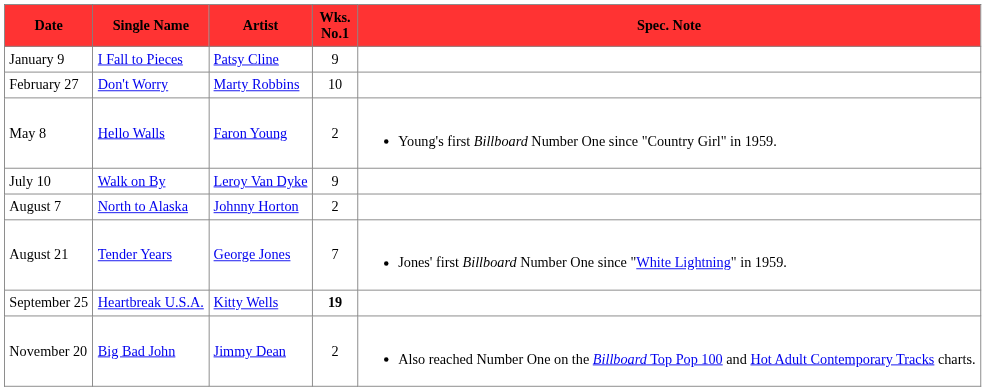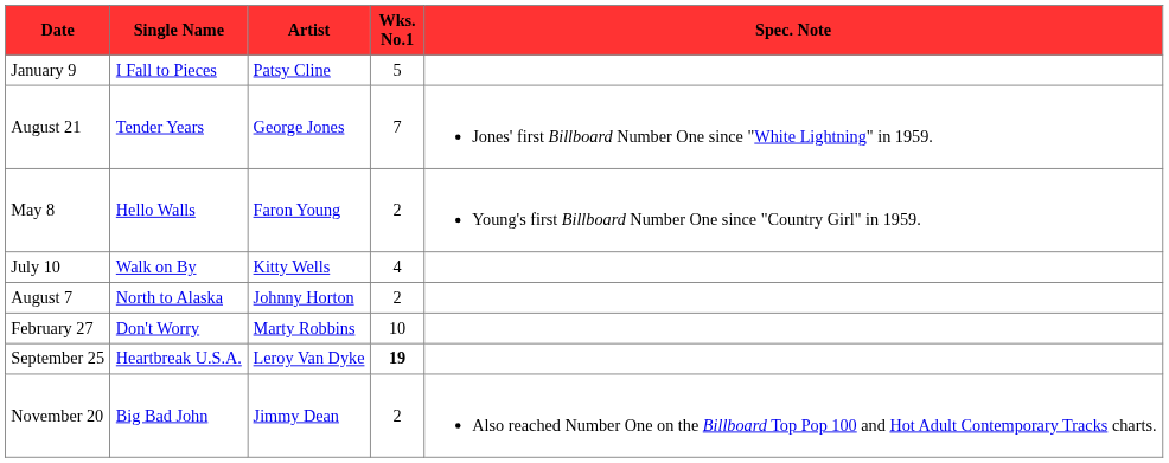January 9 | Wks. No.1: 9 -> 5
rows swapped: February 27 <-> August 21
July 10 | Artist: Leroy Van Dyke -> Kitty Wells
July 10 | Wks. No.1: 9 -> 4
September 25 | Artist: Kitty Wells -> Leroy Van Dyke
